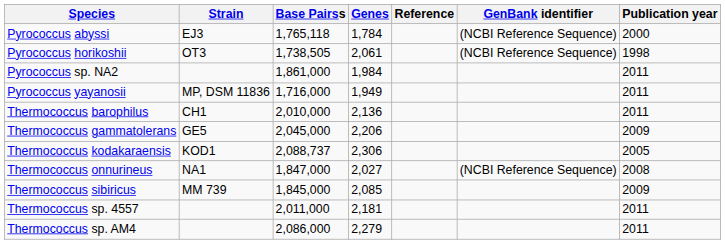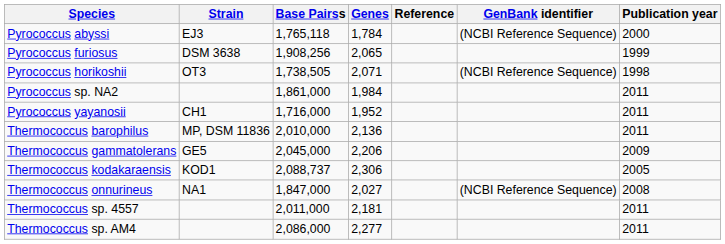+ row: Pyrococcus furiosus | DSM 3638 | 1,908,256 | 2,065 | 1999
Pyrococcus horikoshii | Genes: 2,061 -> 2,071
Pyrococcus yayanosii | Strain: MP, DSM 11836 -> CH1
Pyrococcus yayanosii | Genes: 1,949 -> 1,952
Thermococcus barophilus | Strain: CH1 -> MP, DSM 11836
- row: Thermococcus sibiricus | MM 739 | 1,845,000 | 2,085 | 2009
Thermococcus sp. AM4 | Genes: 2,279 -> 2,277
